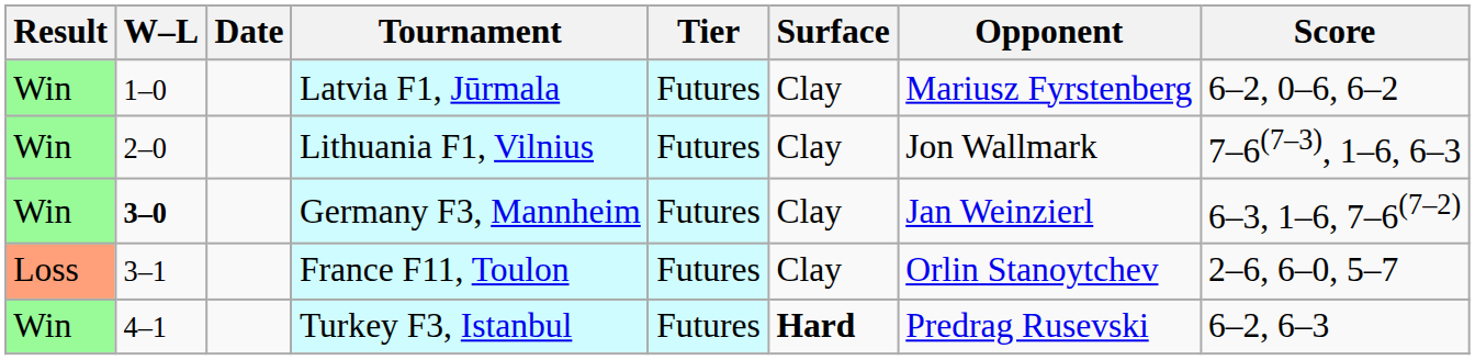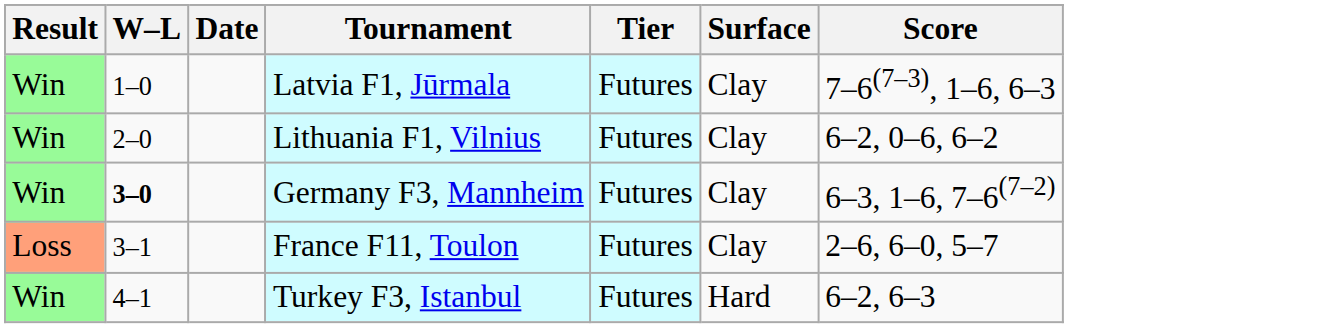- column: Opponent | Mariusz Fyrstenberg | Jon Wallmark | Jan Weinzierl | Orlin Stanoytchev | Predrag Rusevski
Latvia F1, Jūrmala | Score: 6–2, 0–6, 6–2 -> 7–6(7–3), 1–6, 6–3
Lithuania F1, Vilnius | Score: 7–6(7–3), 1–6, 6–3 -> 6–2, 0–6, 6–2
Turkey F3, Istanbul | Surface: bold -> normal
